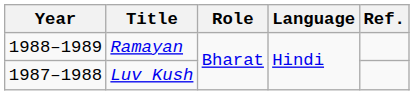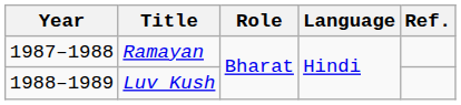Ramayan | Year: 1988–1989 -> 1987–1988
Luv Kush | Year: 1987–1988 -> 1988–1989
